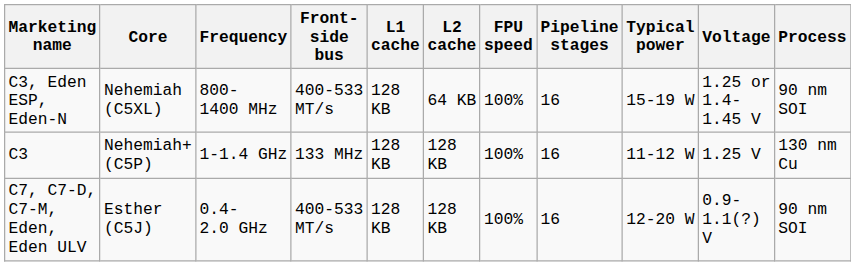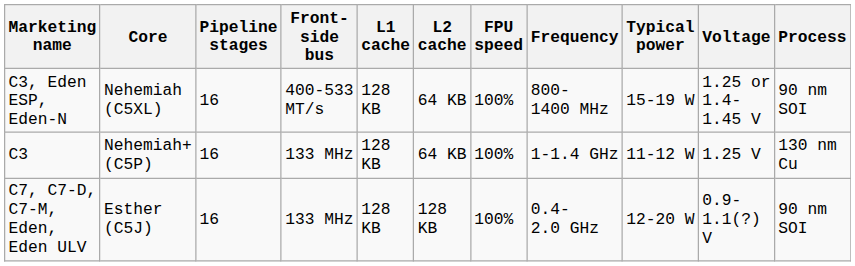columns swapped: Frequency <-> Pipeline stages
C3 | L2 cache: 128 KB -> 64 KB
C7, C7-D, C7-M, Eden, Eden ULV | Front-side bus: 400-533 MT/s -> 133 MHz
